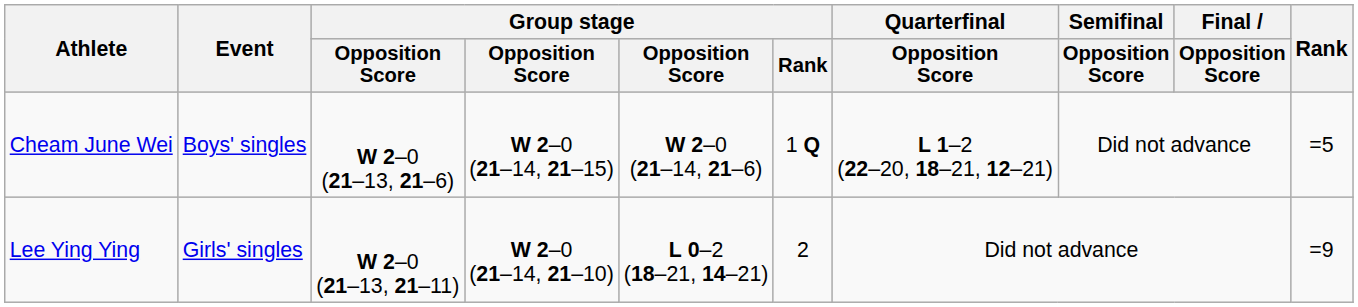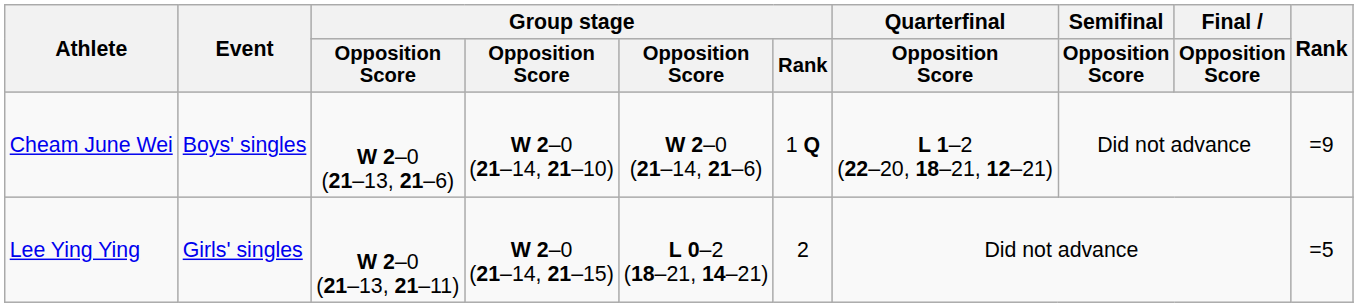Cheam June Wei | column 4: W 2–0 (21–14, 21–15) -> W 2–0 (21–14, 21–10)
Cheam June Wei | Rank: =5 -> =9
Lee Ying Ying | column 4: W 2–0 (21–14, 21–10) -> W 2–0 (21–14, 21–15)
Lee Ying Ying | Rank: =9 -> =5
